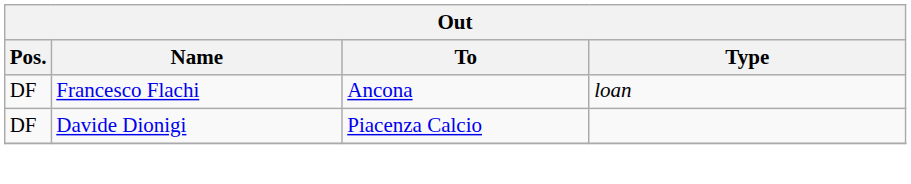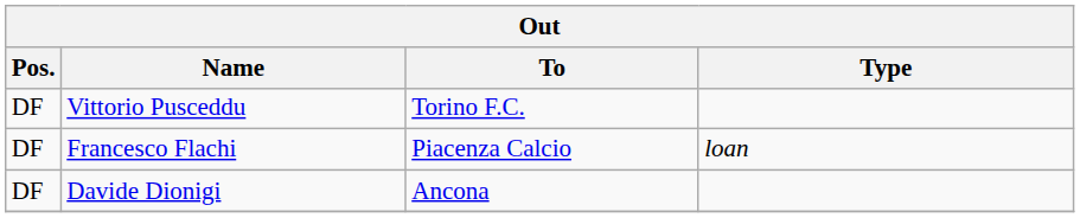+ row: DF | Vittorio Pusceddu | Torino F.C.
Francesco Flachi | To: Ancona -> Piacenza Calcio
Davide Dionigi | To: Piacenza Calcio -> Ancona
